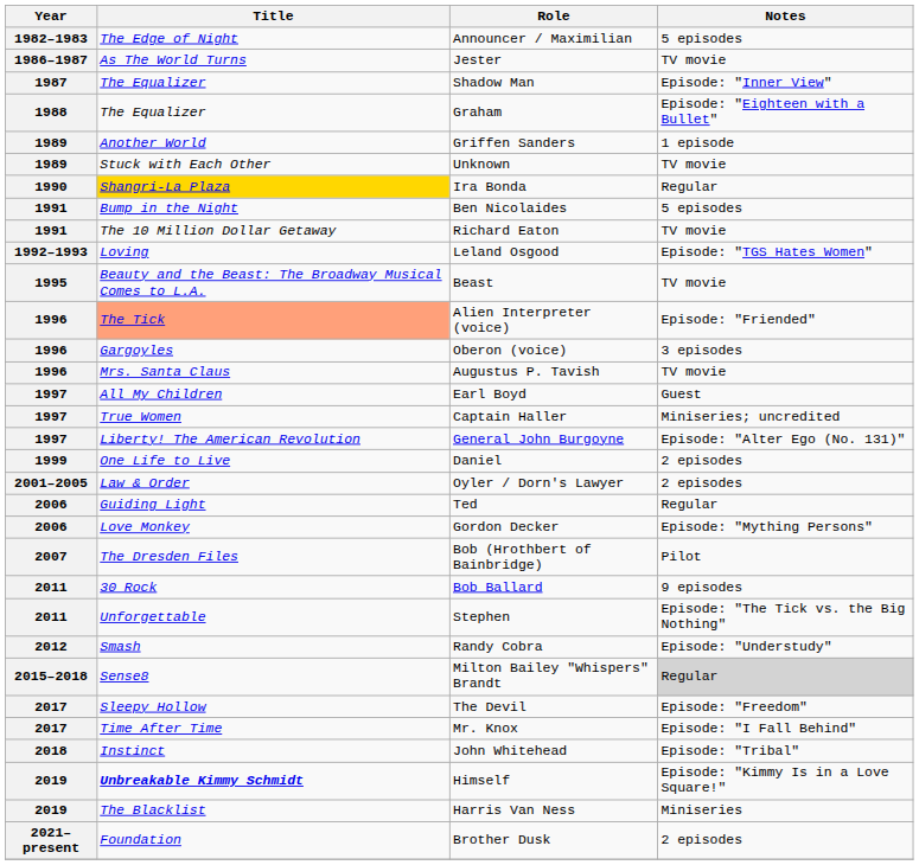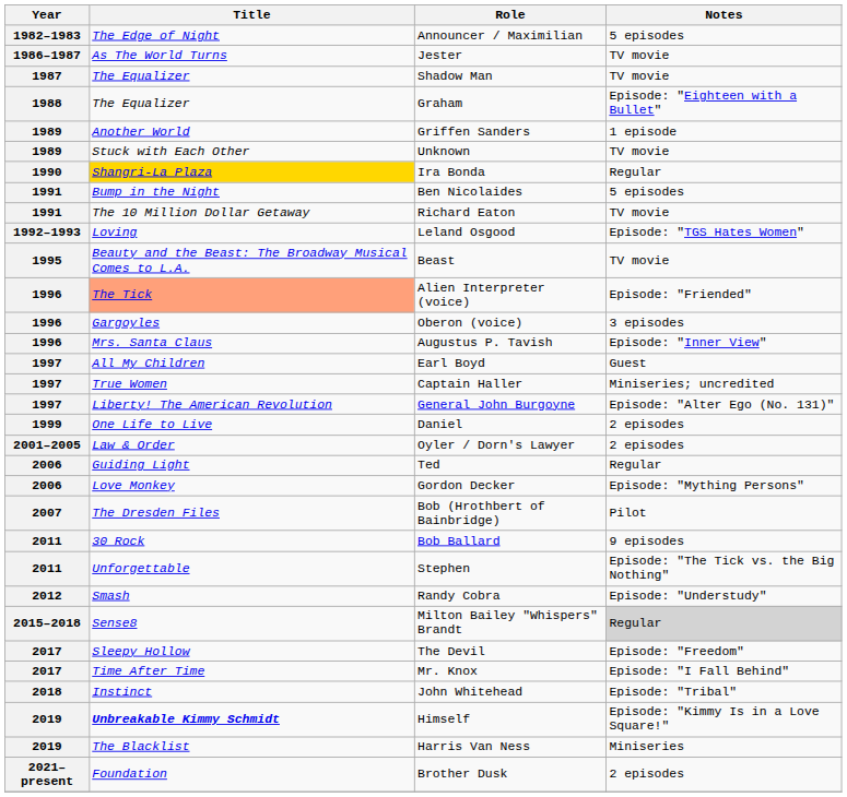Shadow Man | Notes: Episode: "Inner View" -> TV movie
Augustus P. Tavish | Notes: TV movie -> Episode: "Inner View"
